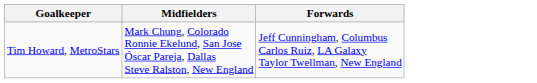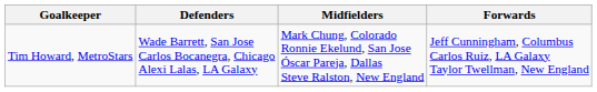+ column: Defenders | Wade Barrett, San Jose Carlos Bocanegra, Chicago Alexi Lalas, LA Galaxy
